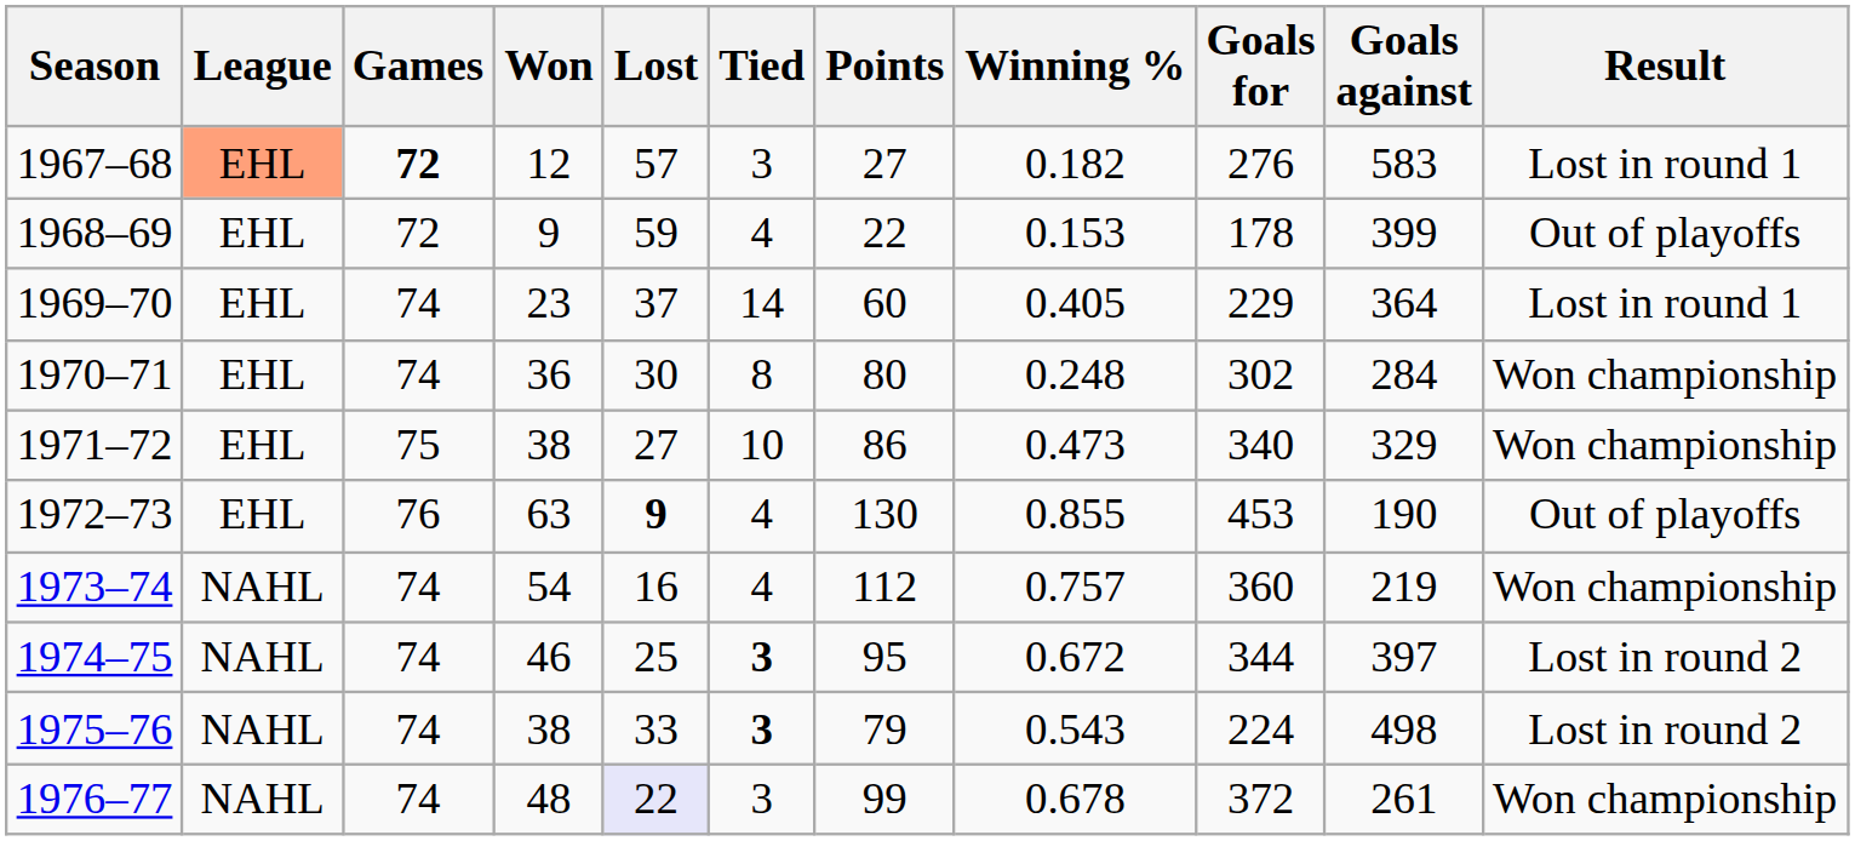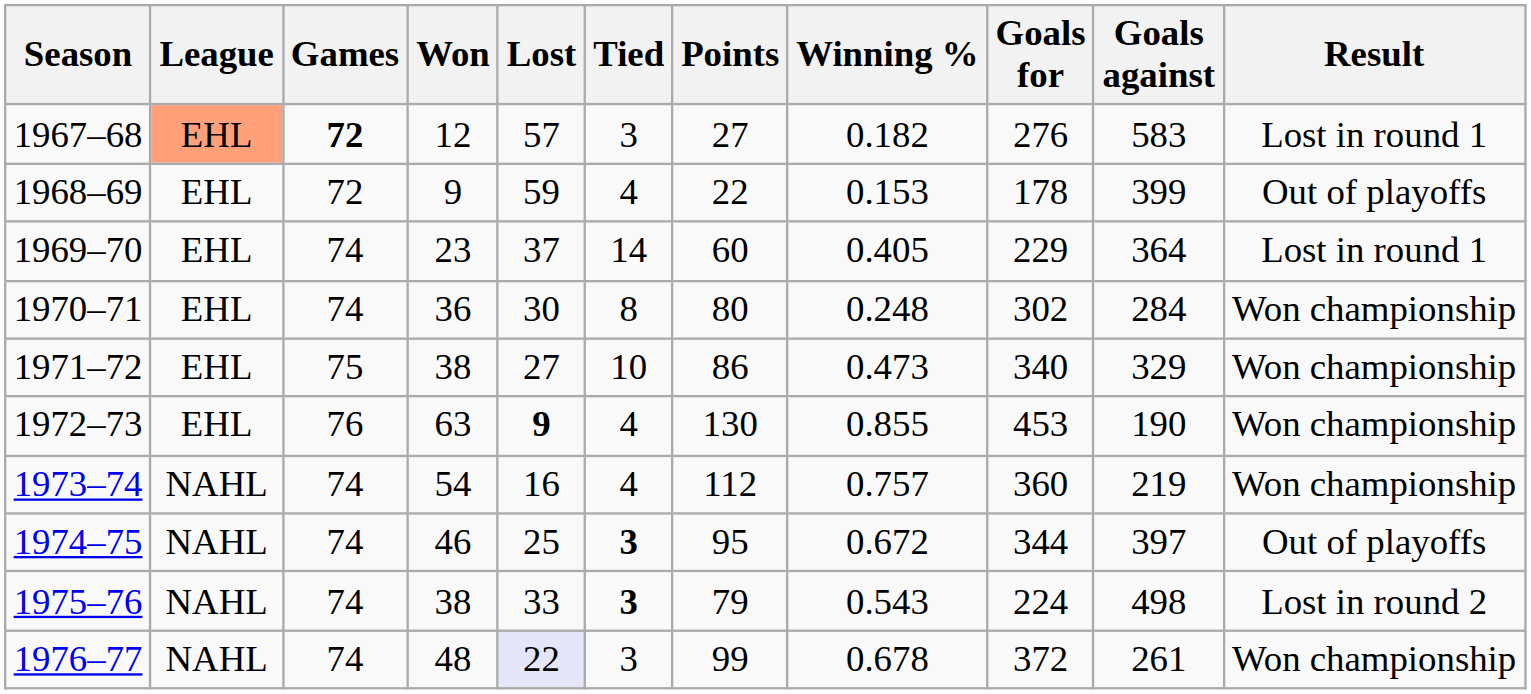1972–73 | Result: Out of playoffs -> Won championship
1974–75 | Result: Lost in round 2 -> Out of playoffs
